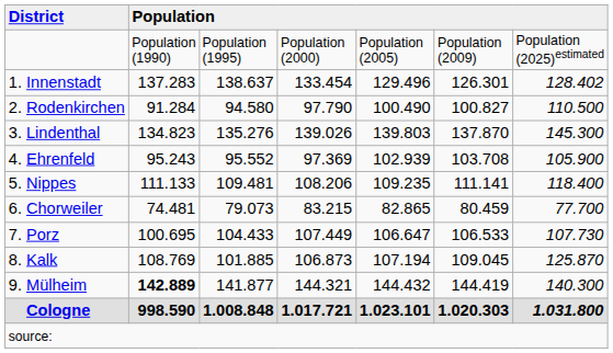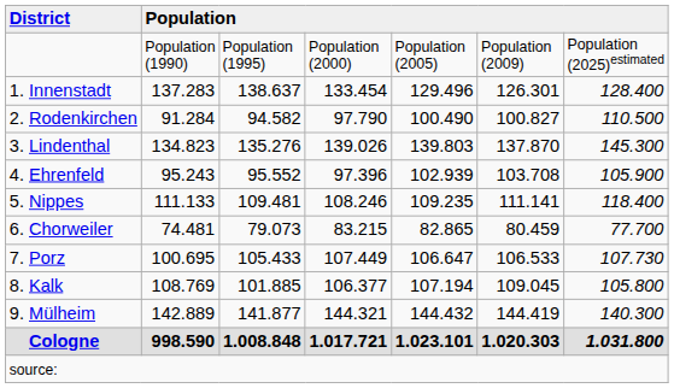1. Innenstadt | column 7: 128.402 -> 128.400
2. Rodenkirchen | column 3: 94.580 -> 94.582
4. Ehrenfeld | column 4: 97.369 -> 97.396
5. Nippes | column 4: 108.206 -> 108.246
7. Porz | column 3: 104.433 -> 105.433
8. Kalk | column 4: 106.873 -> 106.377
8. Kalk | column 7: 125.870 -> 105.800
9. Mülheim | column 2: bold -> normal
